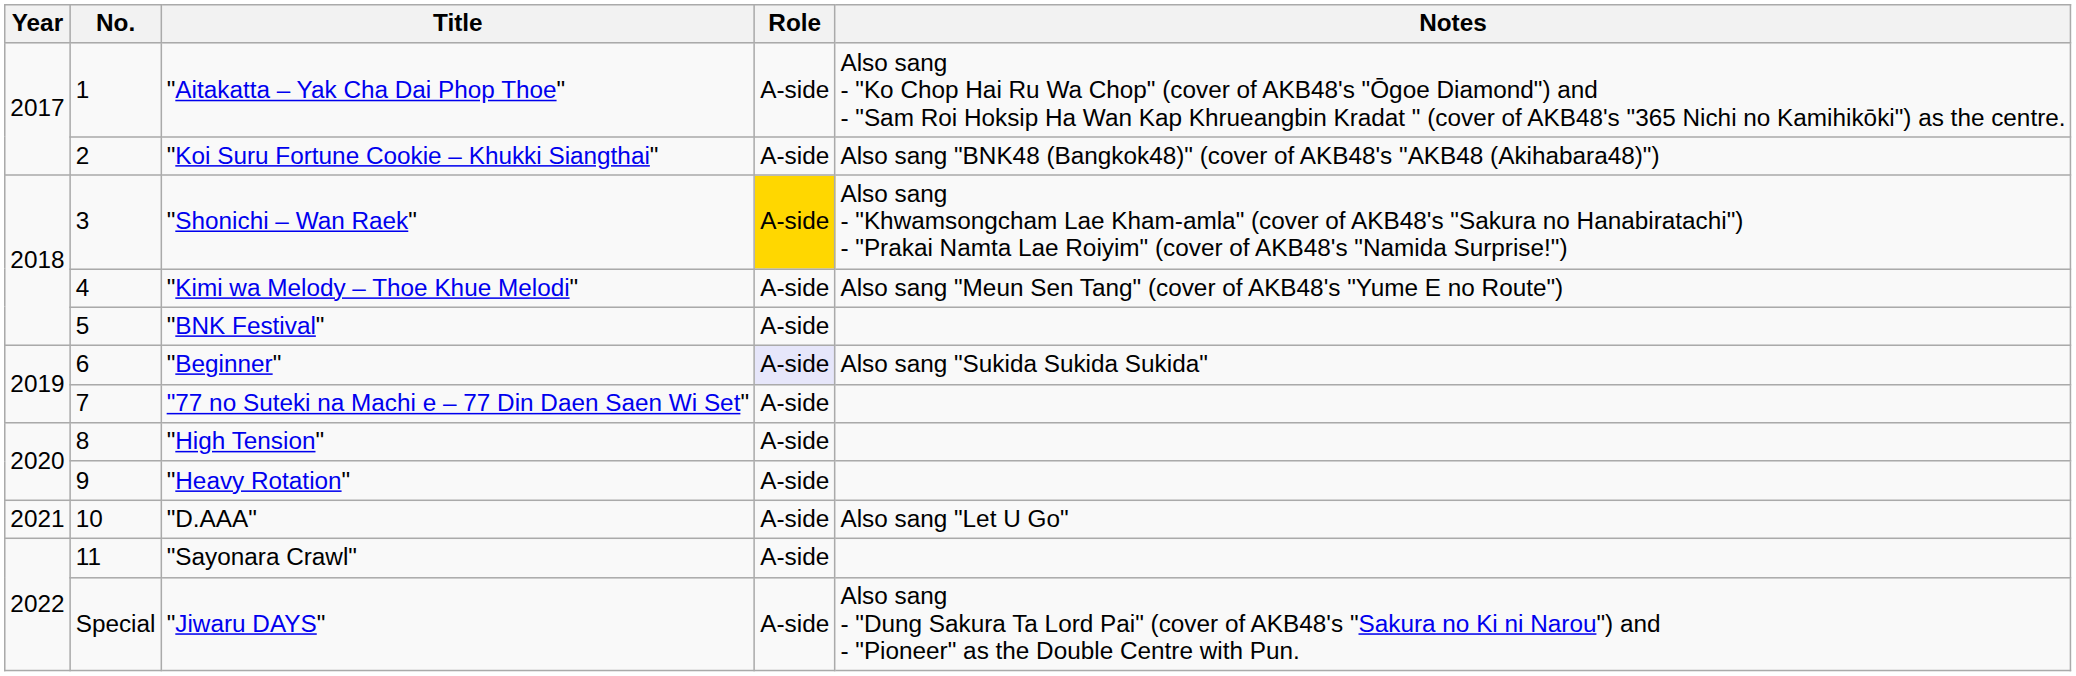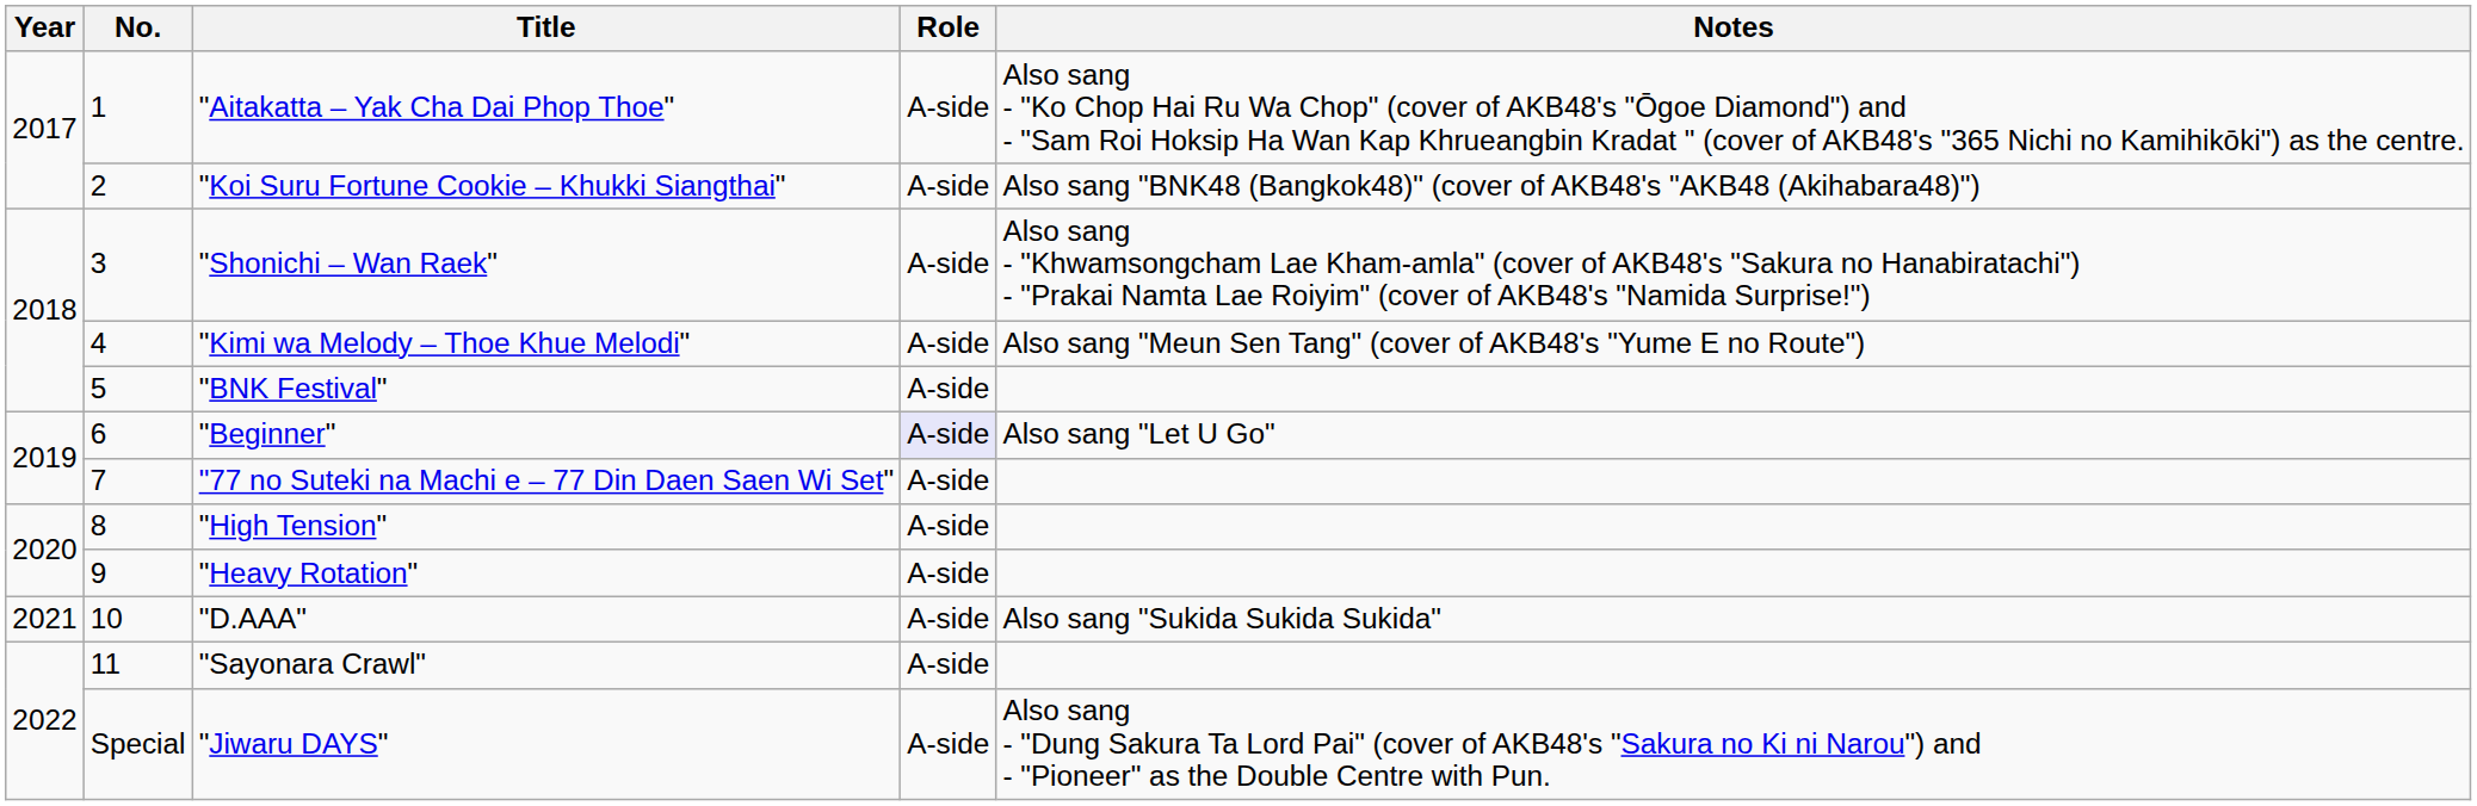"Shonichi – Wan Raek" | Role: gold background -> no background
"Beginner" | Notes: Also sang "Sukida Sukida Sukida" -> Also sang "Let U Go"
"D.AAA" | Notes: Also sang "Let U Go" -> Also sang "Sukida Sukida Sukida"
